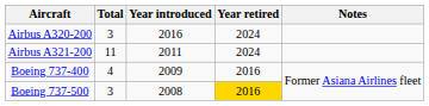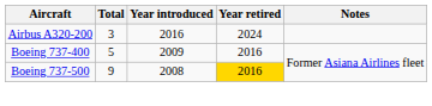- row: Airbus A321-200 | 11 | 2011 | 2024
Boeing 737-400 | Total: 4 -> 5
Boeing 737-500 | Total: 3 -> 9
